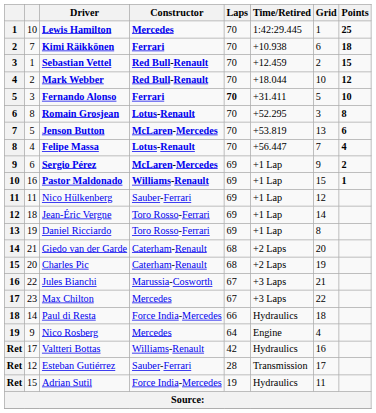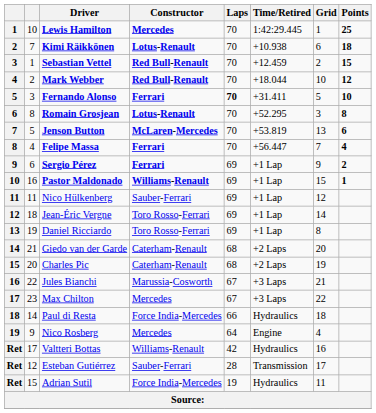Kimi Räikkönen | Constructor: Ferrari -> Lotus-Renault
Felipe Massa | Constructor: Lotus-Renault -> Ferrari
Sergio Pérez | Constructor: McLaren-Mercedes -> Ferrari
